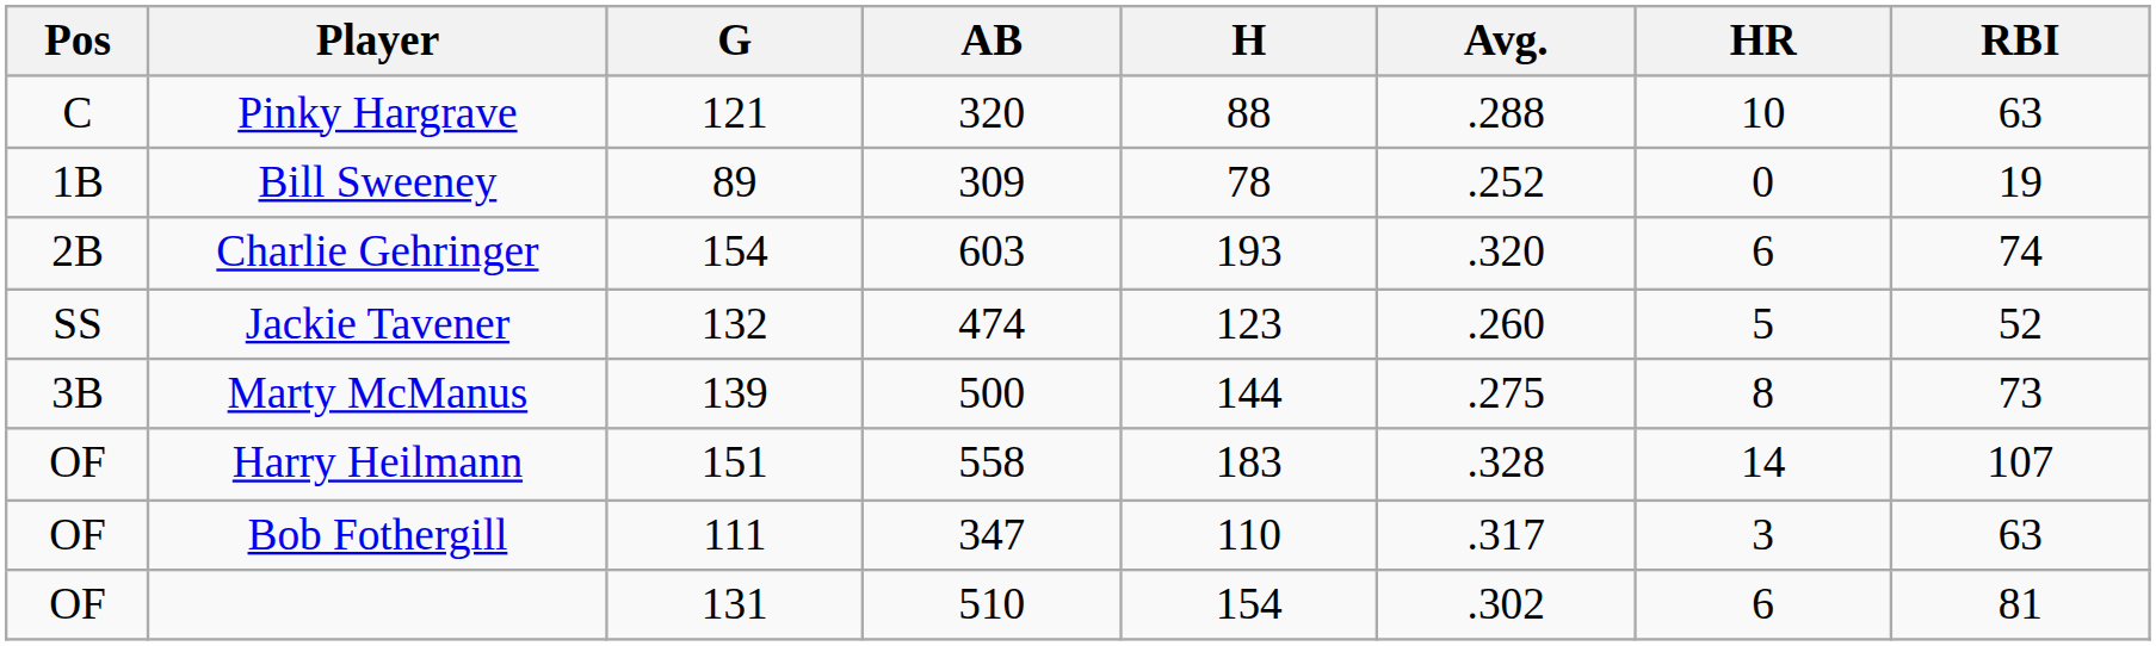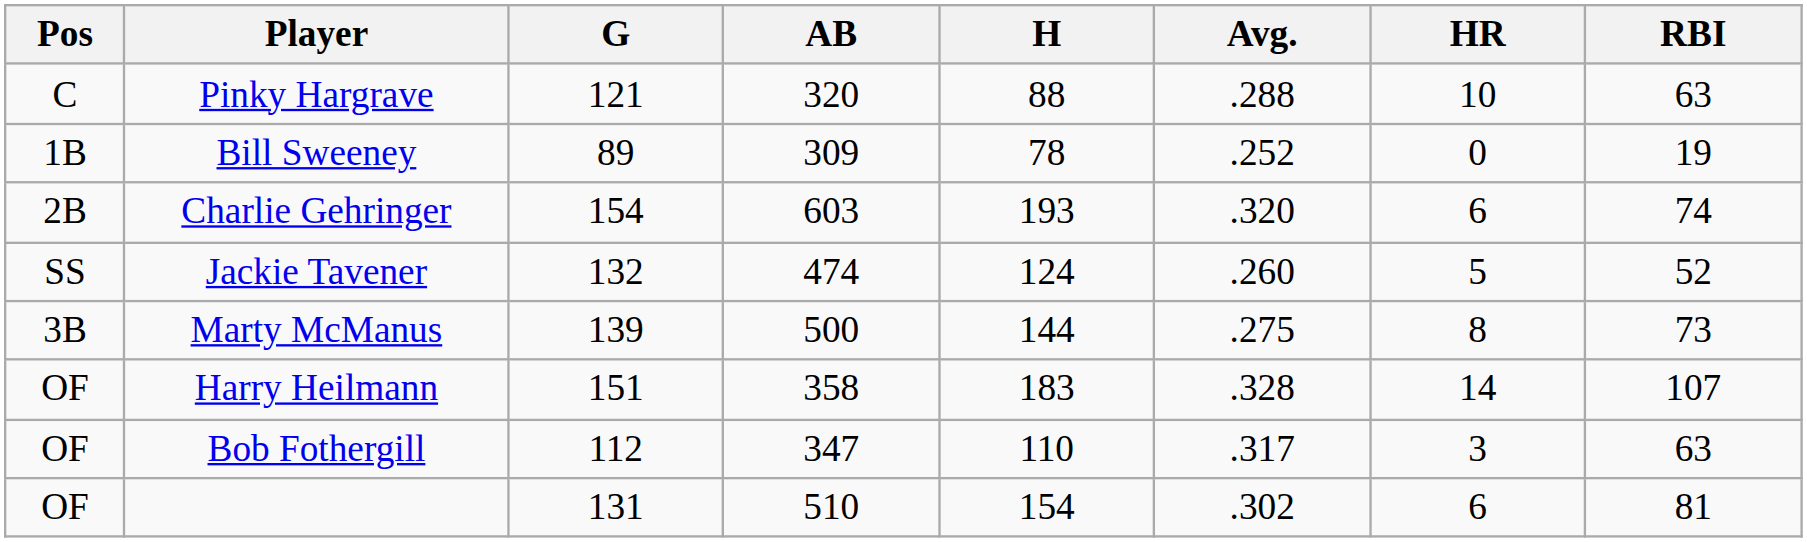Jackie Tavener | H: 123 -> 124
Harry Heilmann | AB: 558 -> 358
Bob Fothergill | G: 111 -> 112
